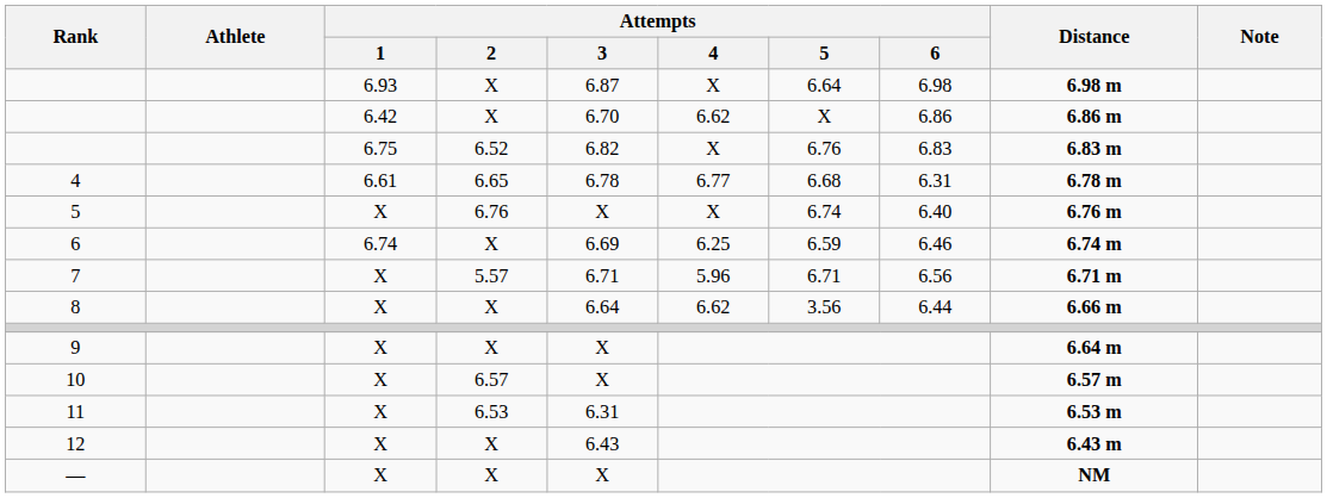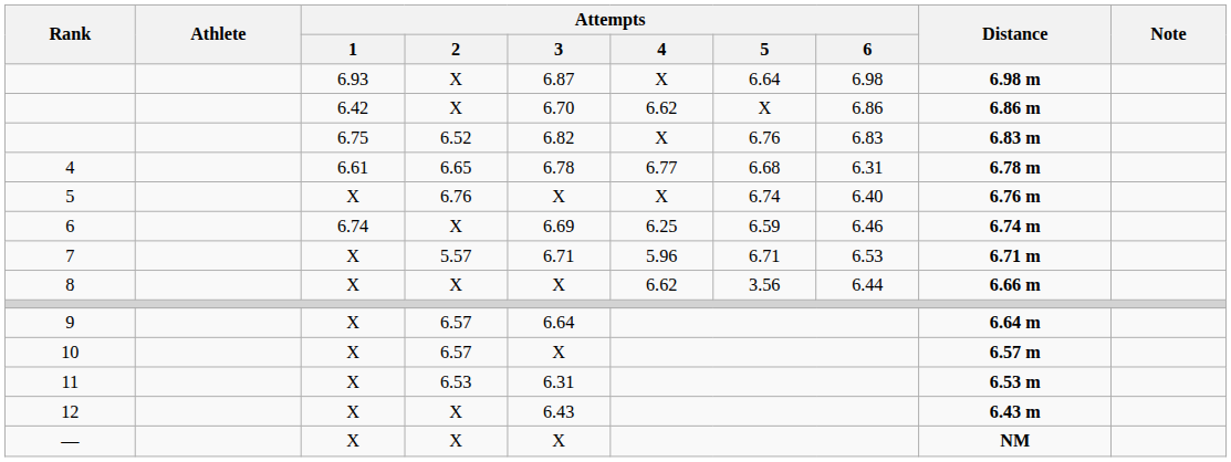7 | Attempts / 6: 6.56 -> 6.53
8 | Attempts / 3: 6.64 -> X
9 | Attempts / 2: X -> 6.57
9 | Attempts / 3: X -> 6.64
